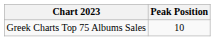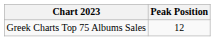Greek Charts Top 75 Albums Sales | Peak Position: 10 -> 12
